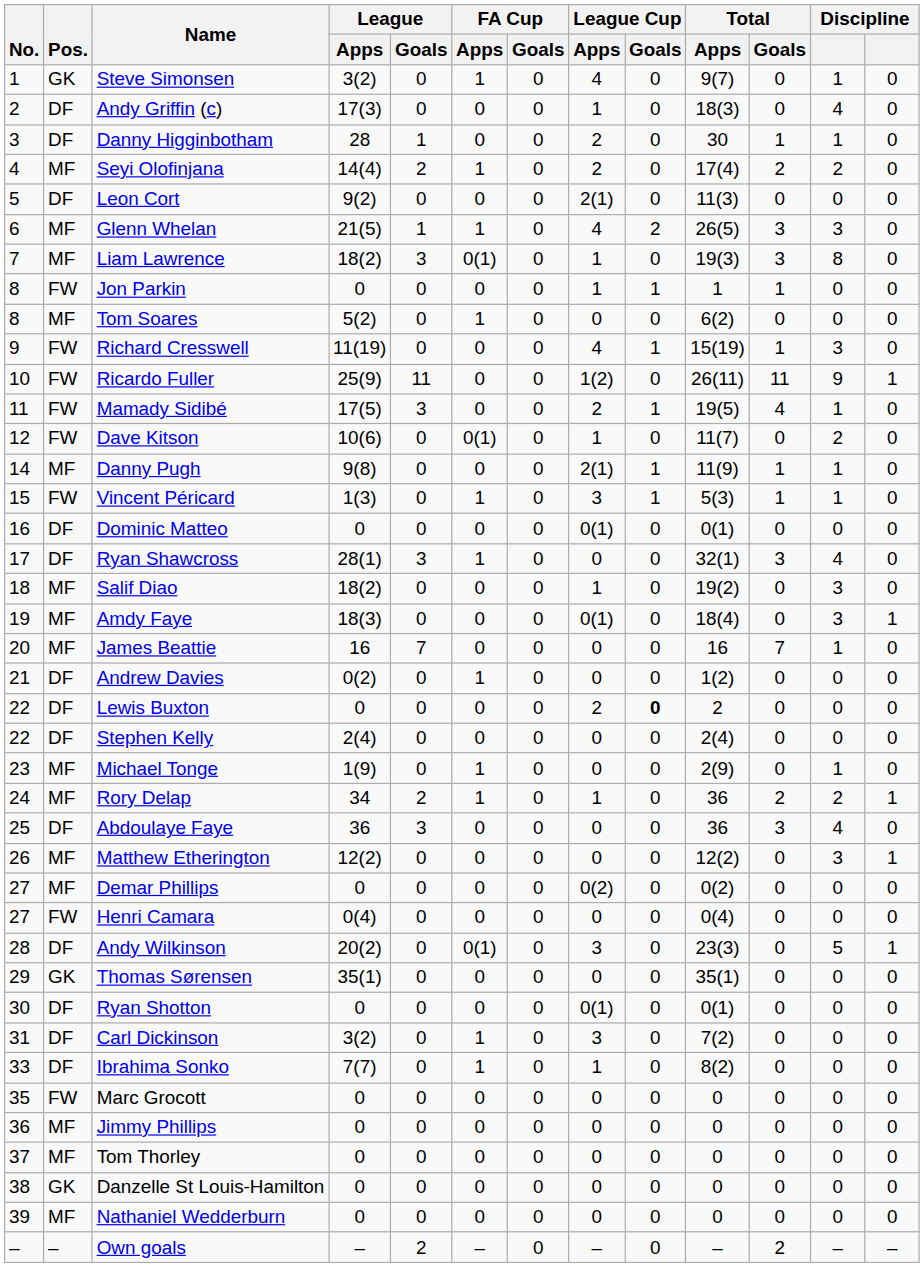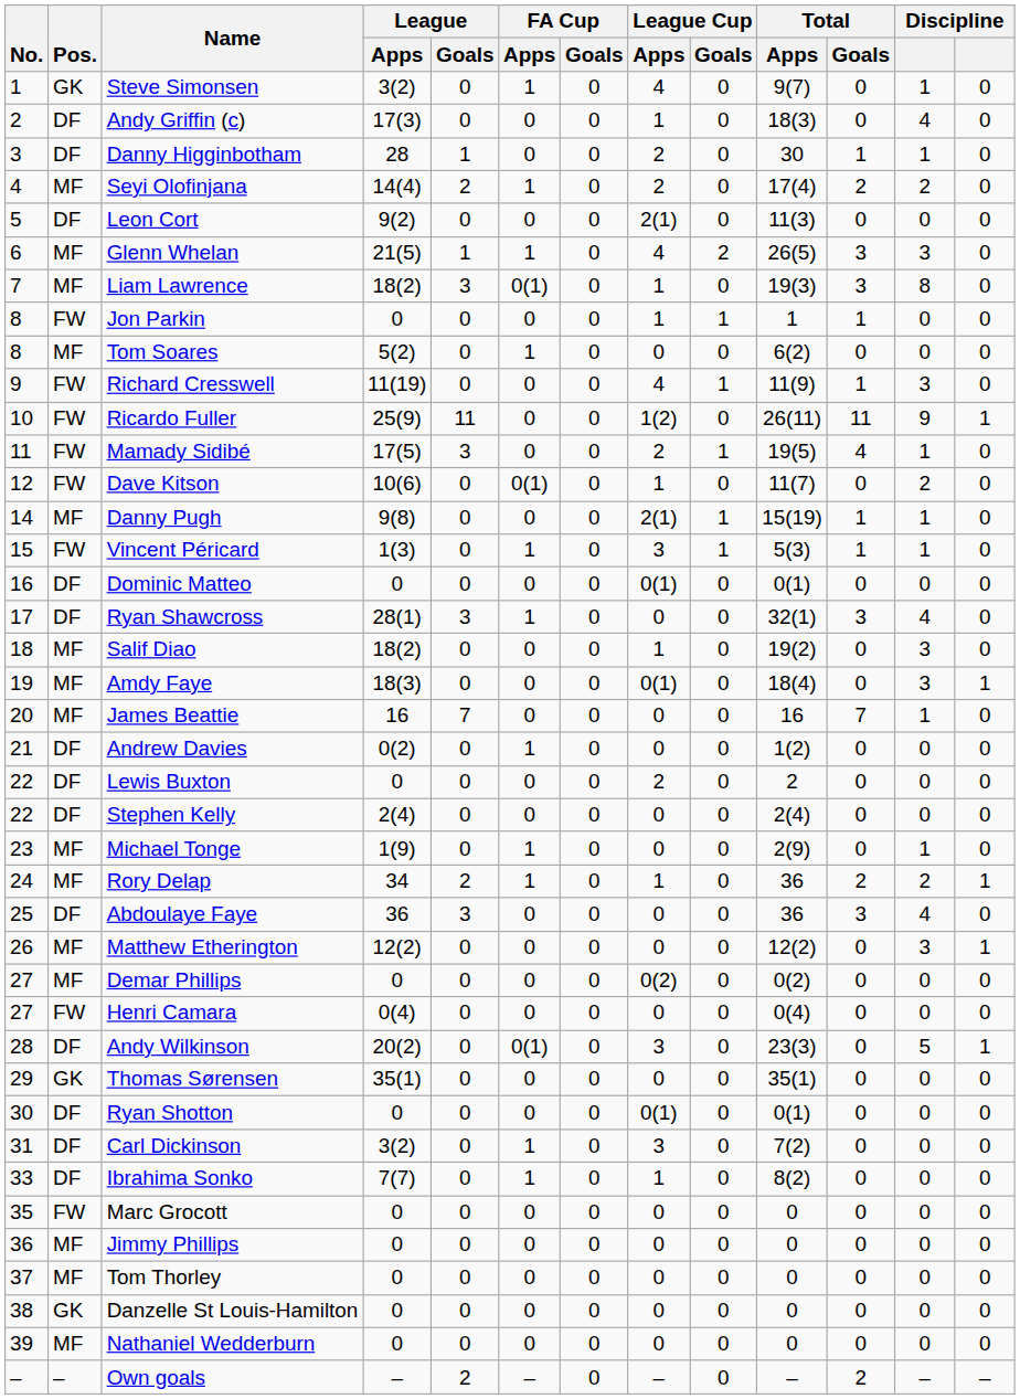Richard Cresswell | Total / Apps: 15(19) -> 11(9)
Danny Pugh | Total / Apps: 11(9) -> 15(19)
Lewis Buxton | League Cup / Goals: bold -> normal
